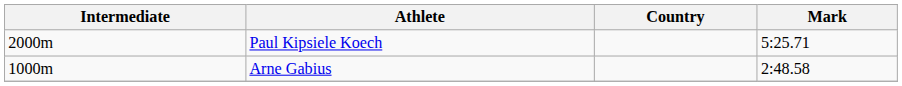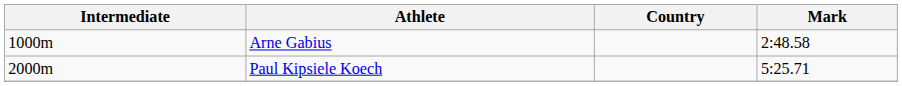rows swapped: Arne Gabius <-> Paul Kipsiele Koech
